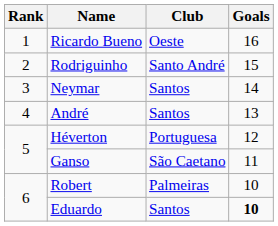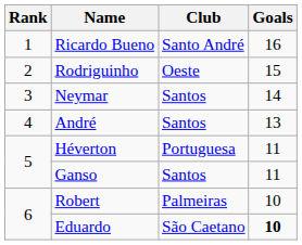Ricardo Bueno | Club: Oeste -> Santo André
Rodriguinho | Club: Santo André -> Oeste
Héverton | Goals: 12 -> 11
Ganso | Club: São Caetano -> Santos
Eduardo | Club: Santos -> São Caetano
